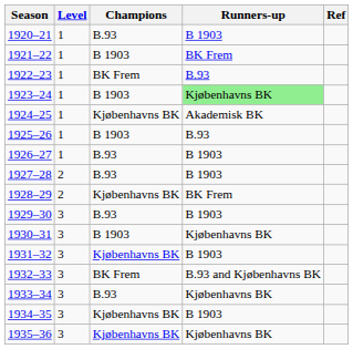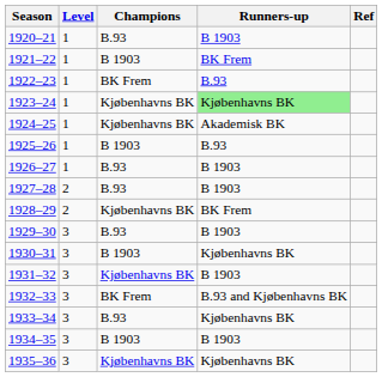1923–24 | Champions: B 1903 -> Kjøbenhavns BK
1934–35 | Champions: Kjøbenhavns BK -> B 1903
